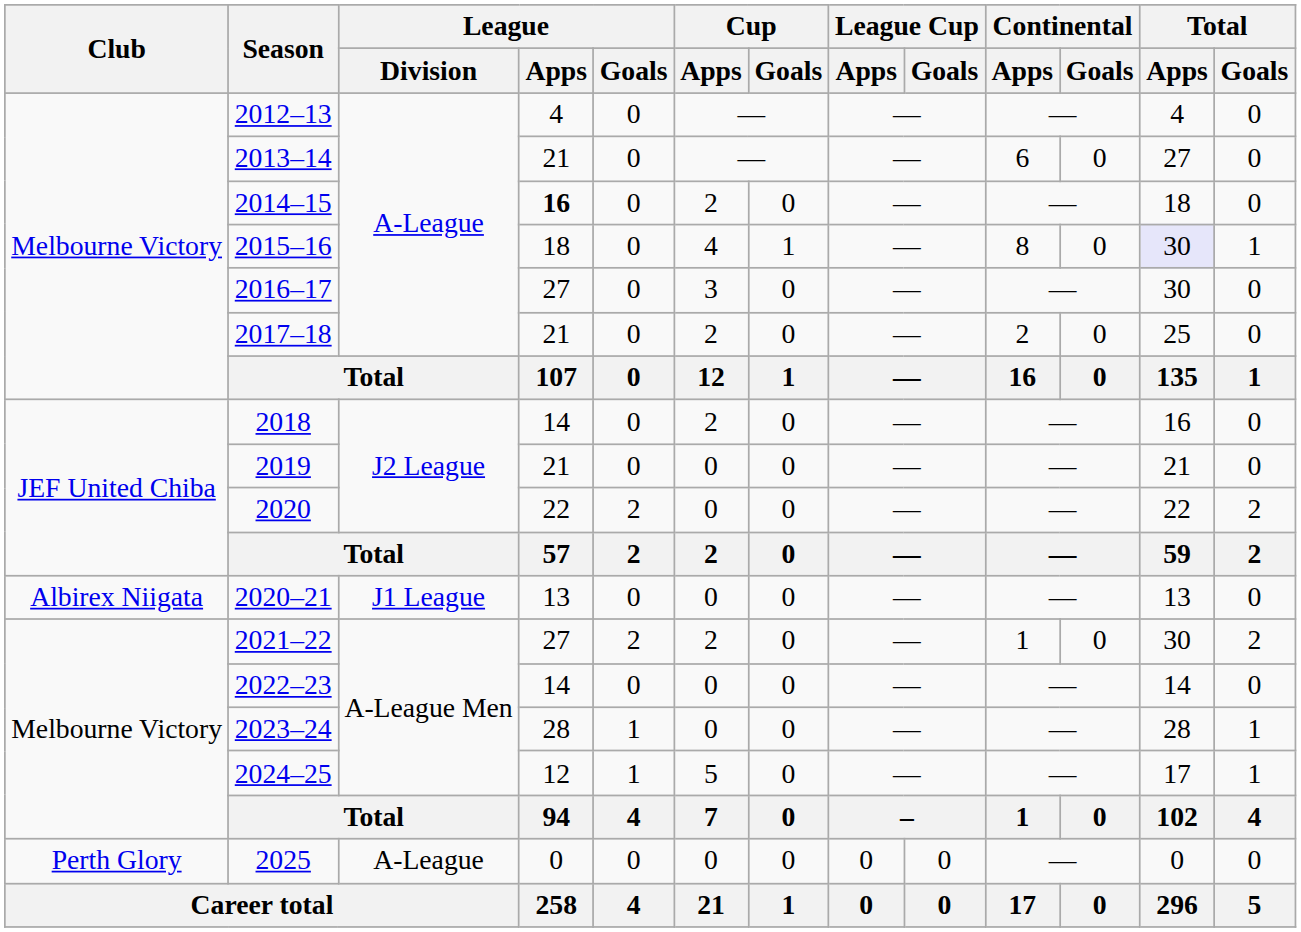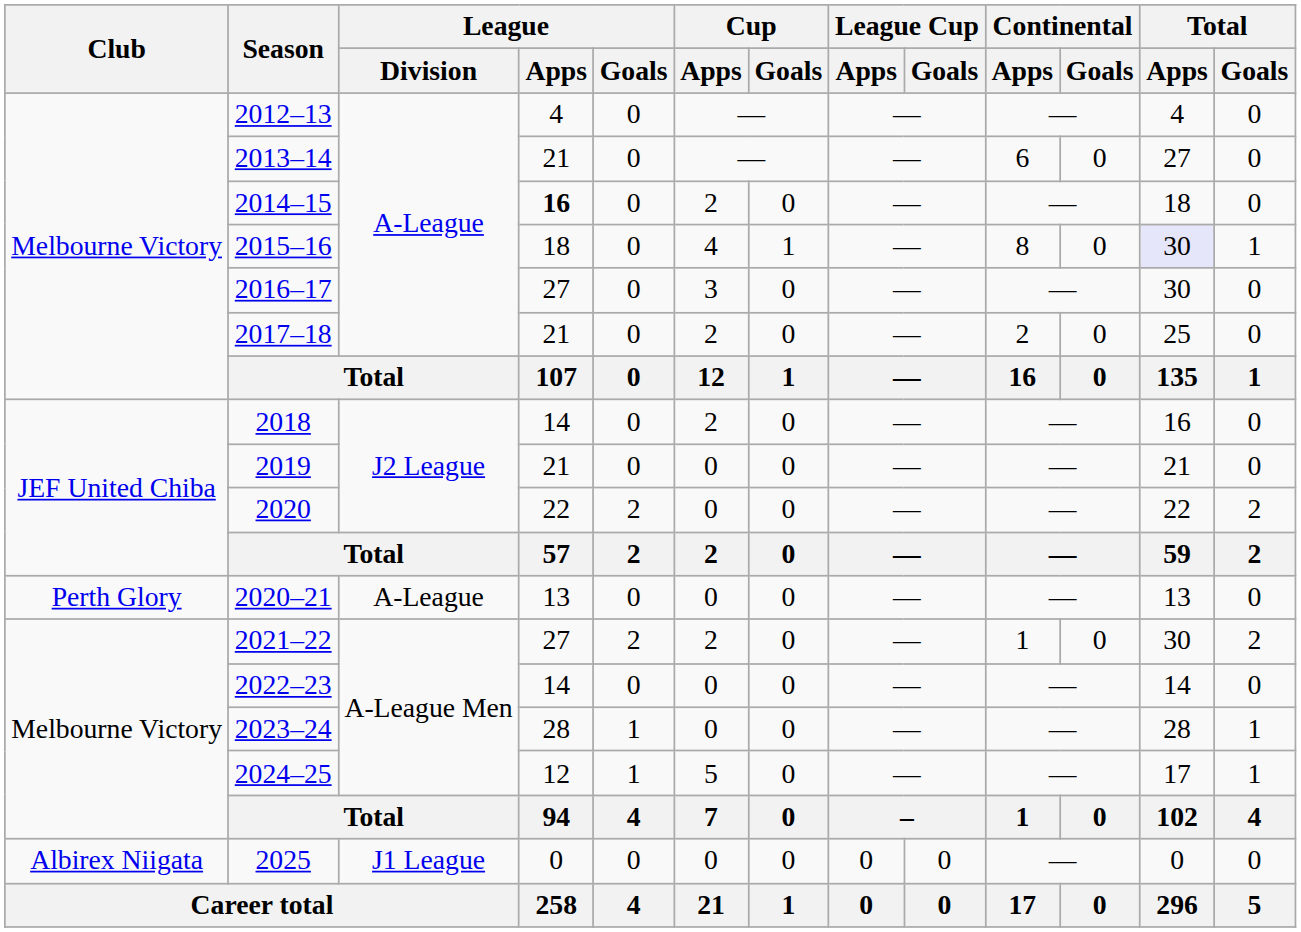2020–21 | Club: Albirex Niigata -> Perth Glory
2020–21 | League / Division: J1 League -> A-League
2025 | Club: Perth Glory -> Albirex Niigata
2025 | League / Division: A-League -> J1 League
